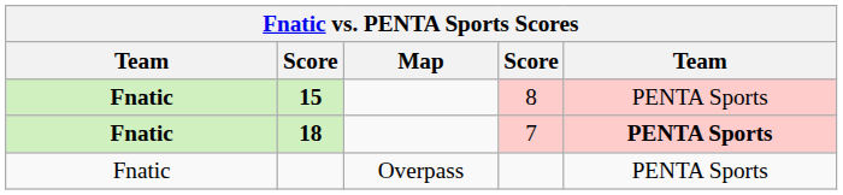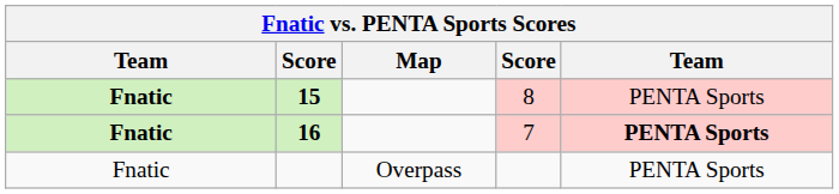7 | column 2: 18 -> 16
